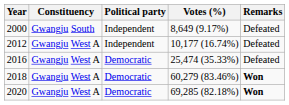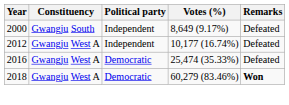- row: 2020 | Gwangju West A | Democratic | 69,285 (82.18%) | Won
